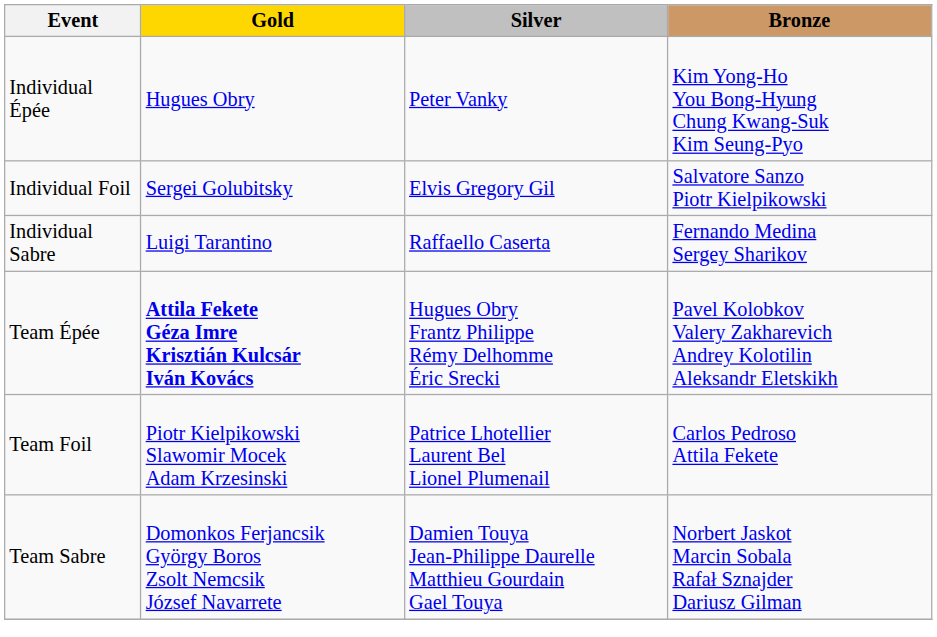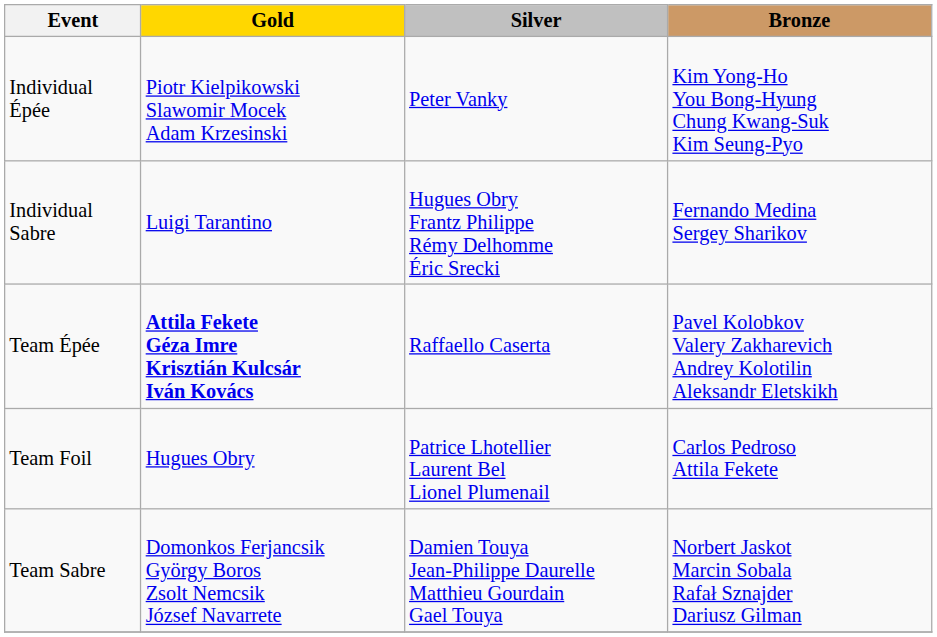Individual Épée | Gold: Hugues Obry -> Piotr Kielpikowski Slawomir Mocek Adam Krzesinski
- row: Individual Foil | Sergei Golubitsky | Elvis Gregory Gil | Salvatore Sanzo Piotr Kielpikowski
Individual Sabre | Silver: Raffaello Caserta -> Hugues Obry Frantz Philippe Rémy Delhomme Éric Srecki
Team Épée | Silver: Hugues Obry Frantz Philippe Rémy Delhomme Éric Srecki -> Raffaello Caserta
Team Foil | Gold: Piotr Kielpikowski Slawomir Mocek Adam Krzesinski -> Hugues Obry
